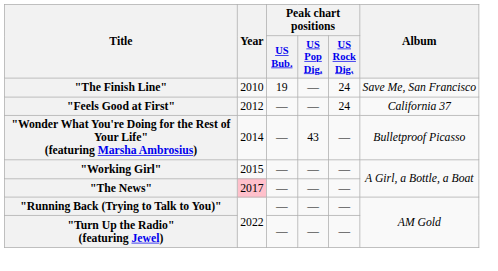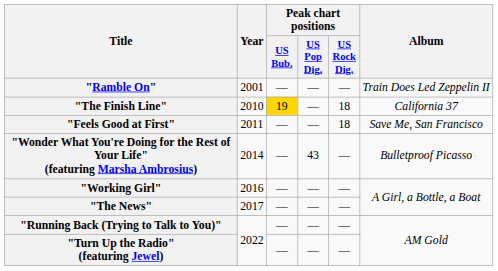+ row: "Ramble On" | 2001 | — | — | — | Train Does Led Zeppelin II
"The Finish Line" | Peak chart positions / US Bub.: no background -> gold background
"The Finish Line" | Peak chart positions / US Rock Dig.: 24 -> 18
"The Finish Line" | Album: Save Me, San Francisco -> California 37
"Feels Good at First" | Year: 2012 -> 2011
"Feels Good at First" | Peak chart positions / US Rock Dig.: 24 -> 18
"Feels Good at First" | Album: California 37 -> Save Me, San Francisco
"Working Girl" | Year: 2015 -> 2016
"The News" | Year: pink background -> no background
